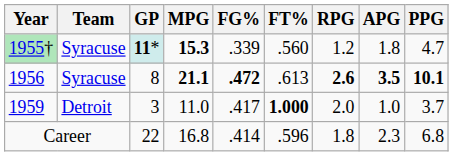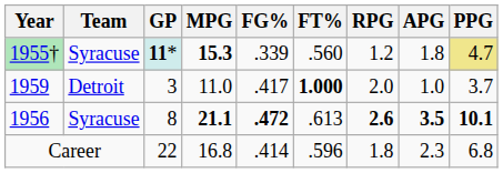1955† | PPG: no background -> khaki background
rows swapped: 1956 <-> 1959
